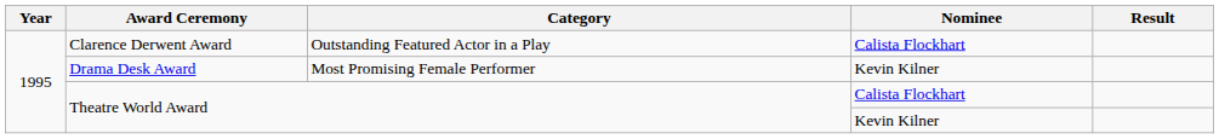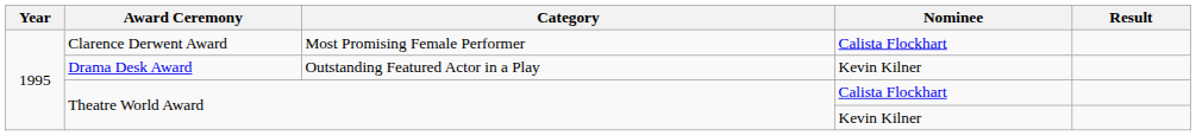Clarence Derwent Award | Category: Outstanding Featured Actor in a Play -> Most Promising Female Performer
Drama Desk Award | Category: Most Promising Female Performer -> Outstanding Featured Actor in a Play
